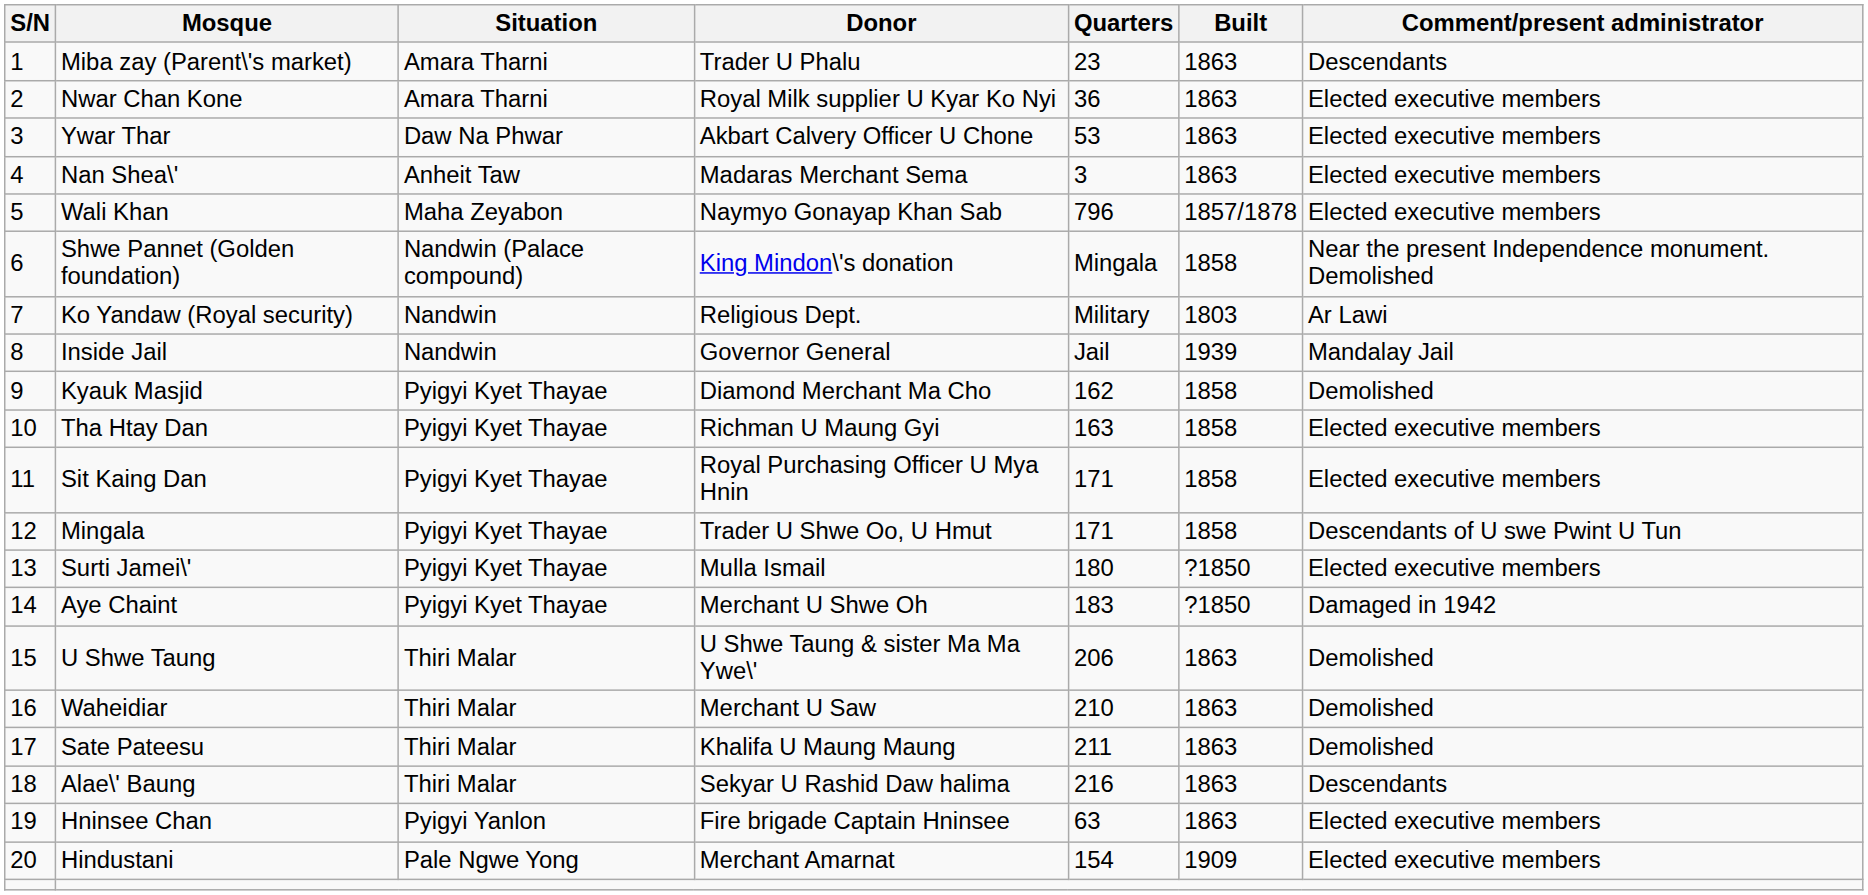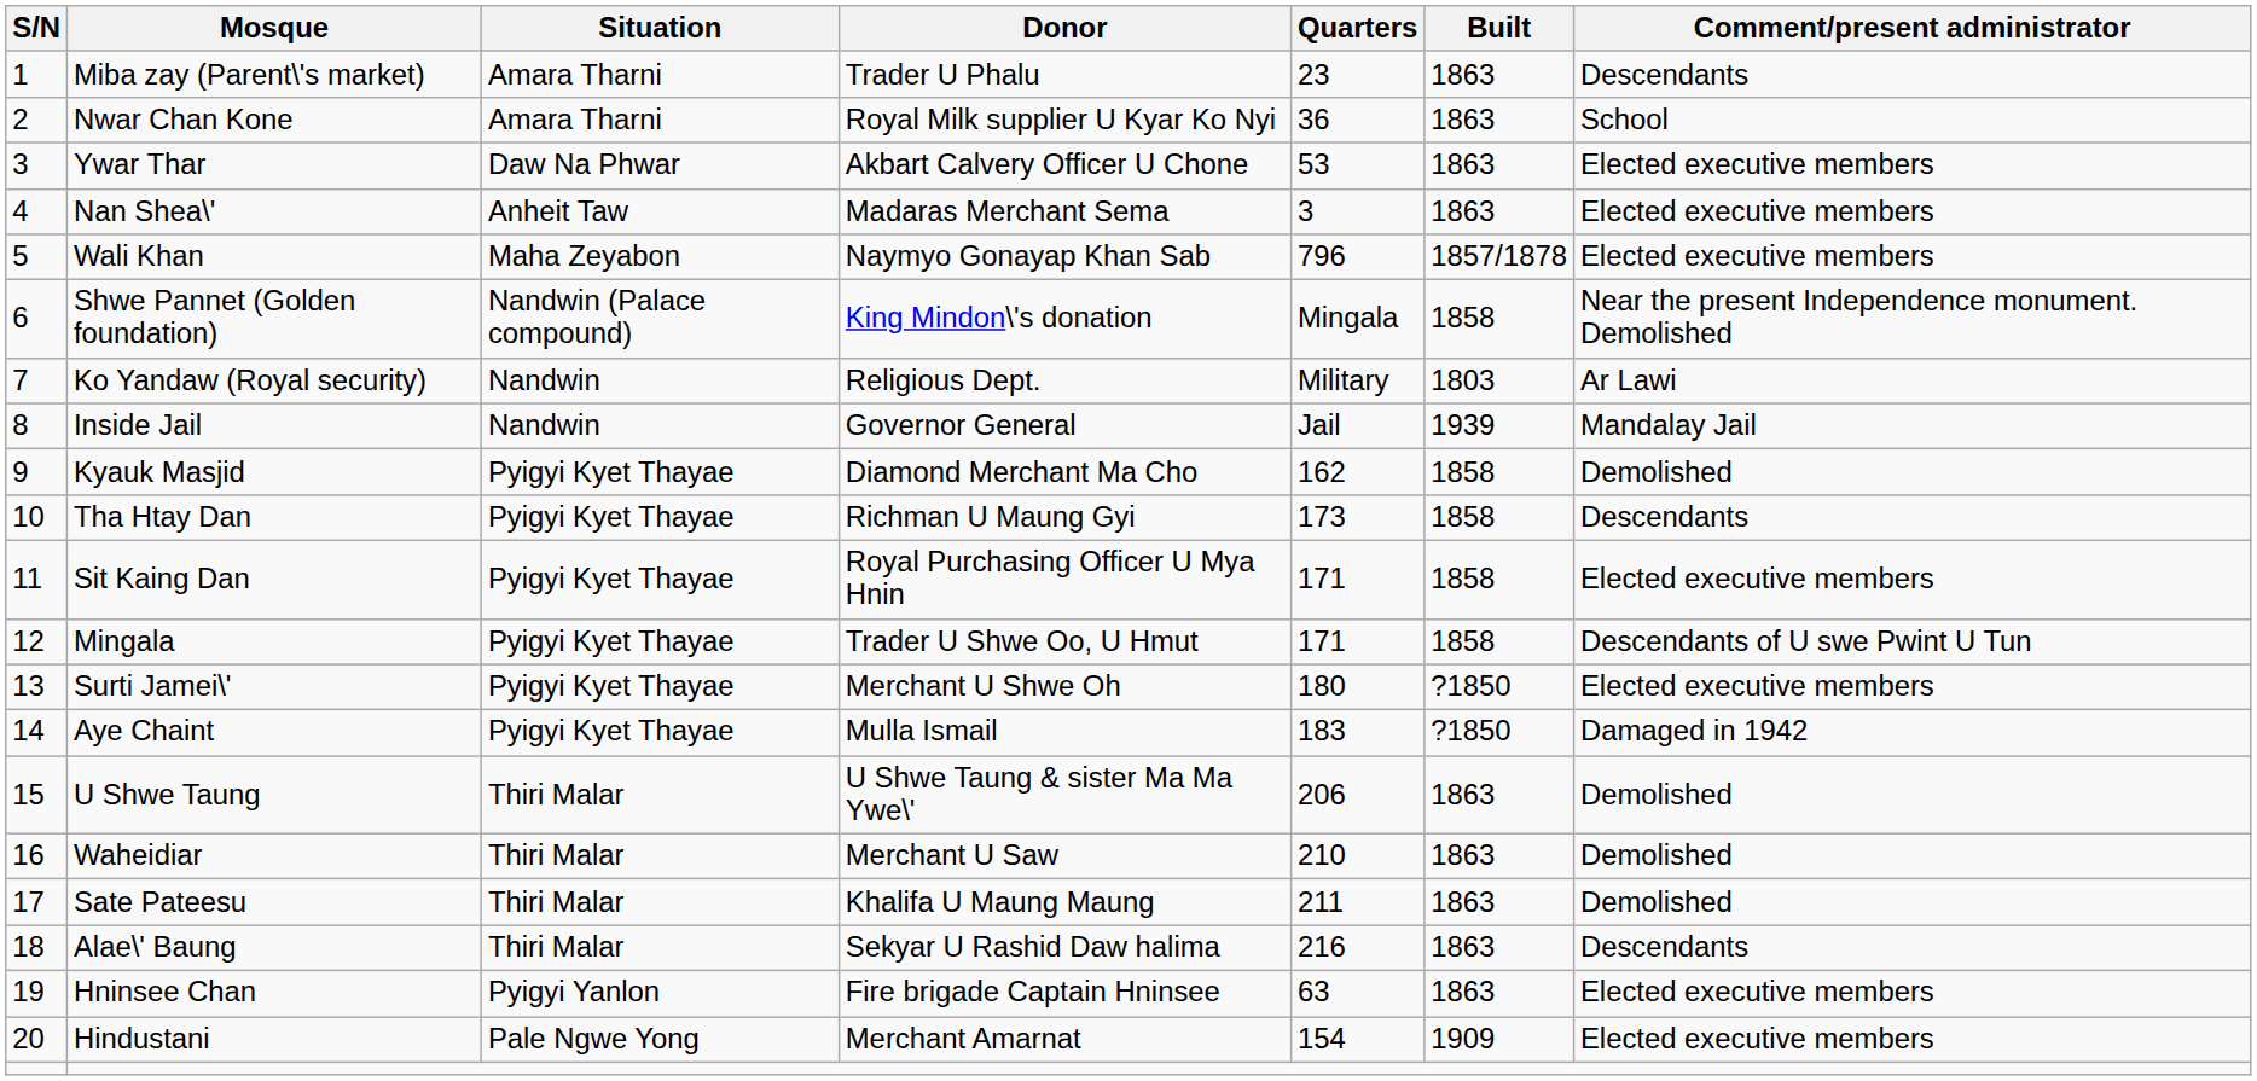Nwar Chan Kone | Comment/present administrator: Elected executive members -> School
Tha Htay Dan | Quarters: 163 -> 173
Tha Htay Dan | Comment/present administrator: Elected executive members -> Descendants
Surti Jamei\' | Donor: Mulla Ismail -> Merchant U Shwe Oh
Aye Chaint | Donor: Merchant U Shwe Oh -> Mulla Ismail
